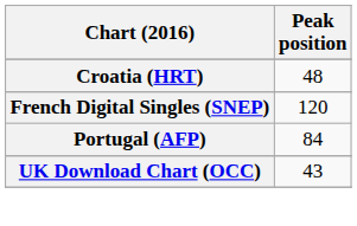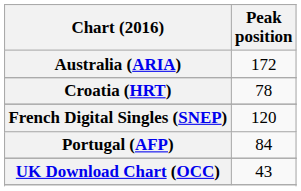+ row: Australia (ARIA) | 172
Croatia (HRT) | Peak position: 48 -> 78
